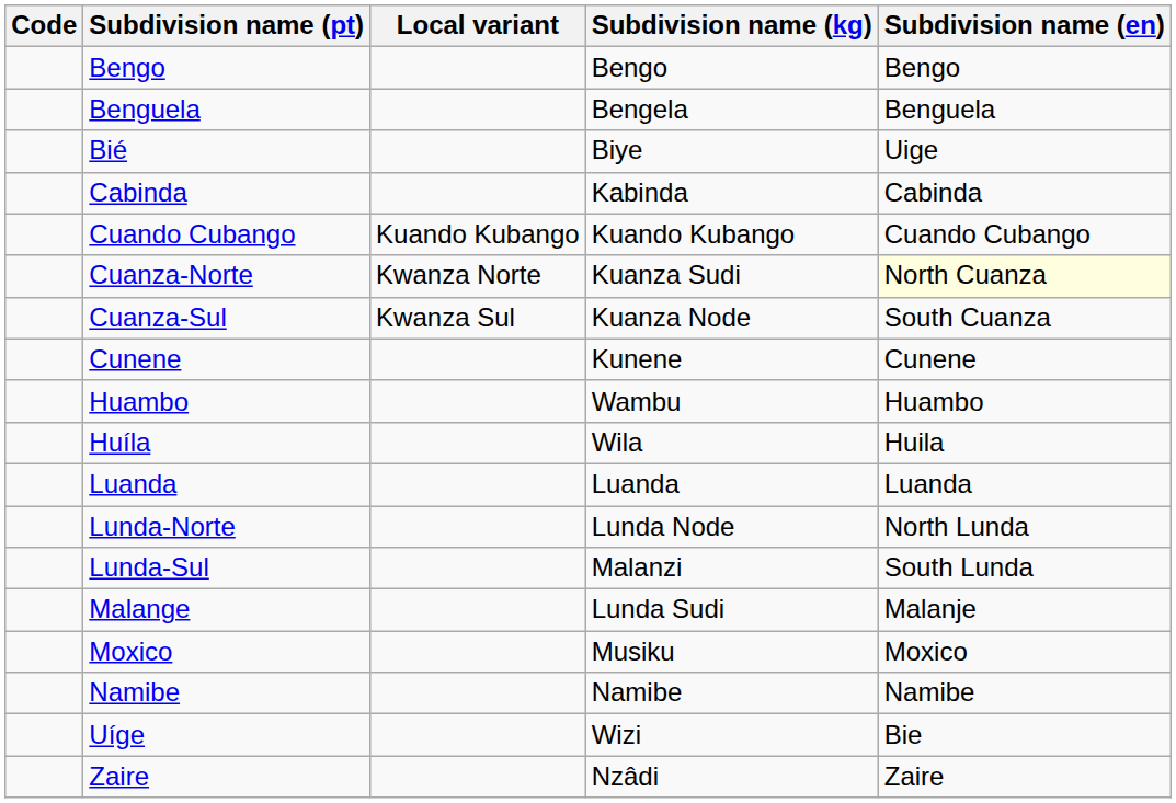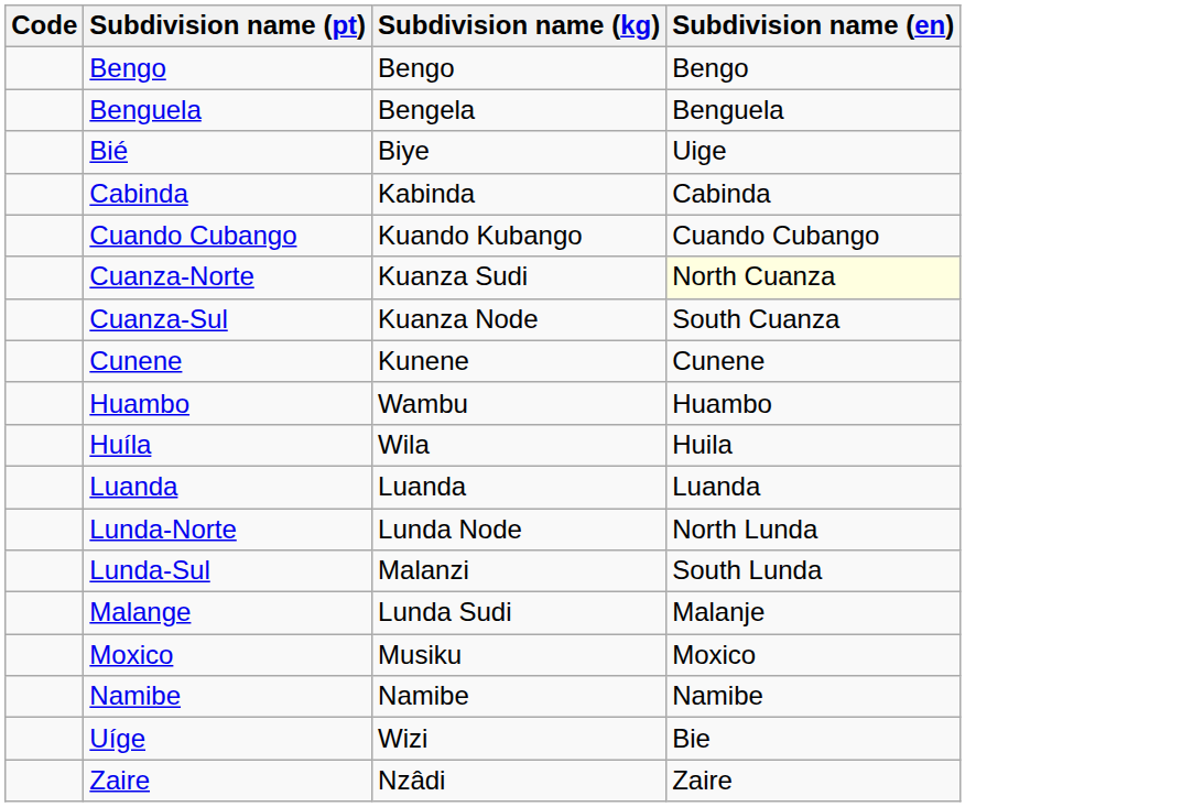- column: Local variant | Kuando Kubango | Kwanza Norte | Kwanza Sul
